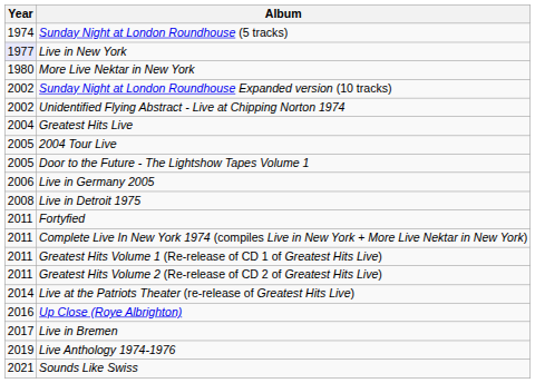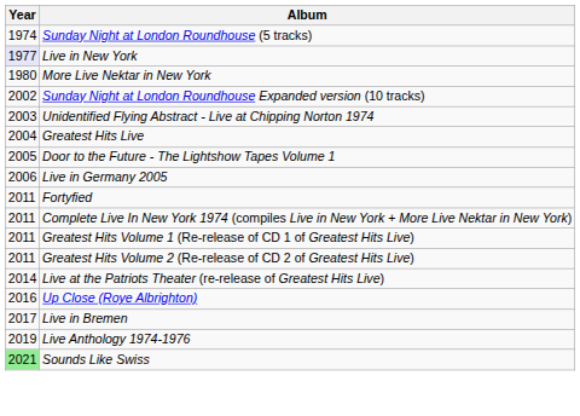Unidentified Flying Abstract - Live at Chipping Norton 1974 | Year: 2002 -> 2003
- row: 2005 | 2004 Tour Live
- row: 2008 | Live in Detroit 1975
Sounds Like Swiss | Year: no background -> lightgreen background
